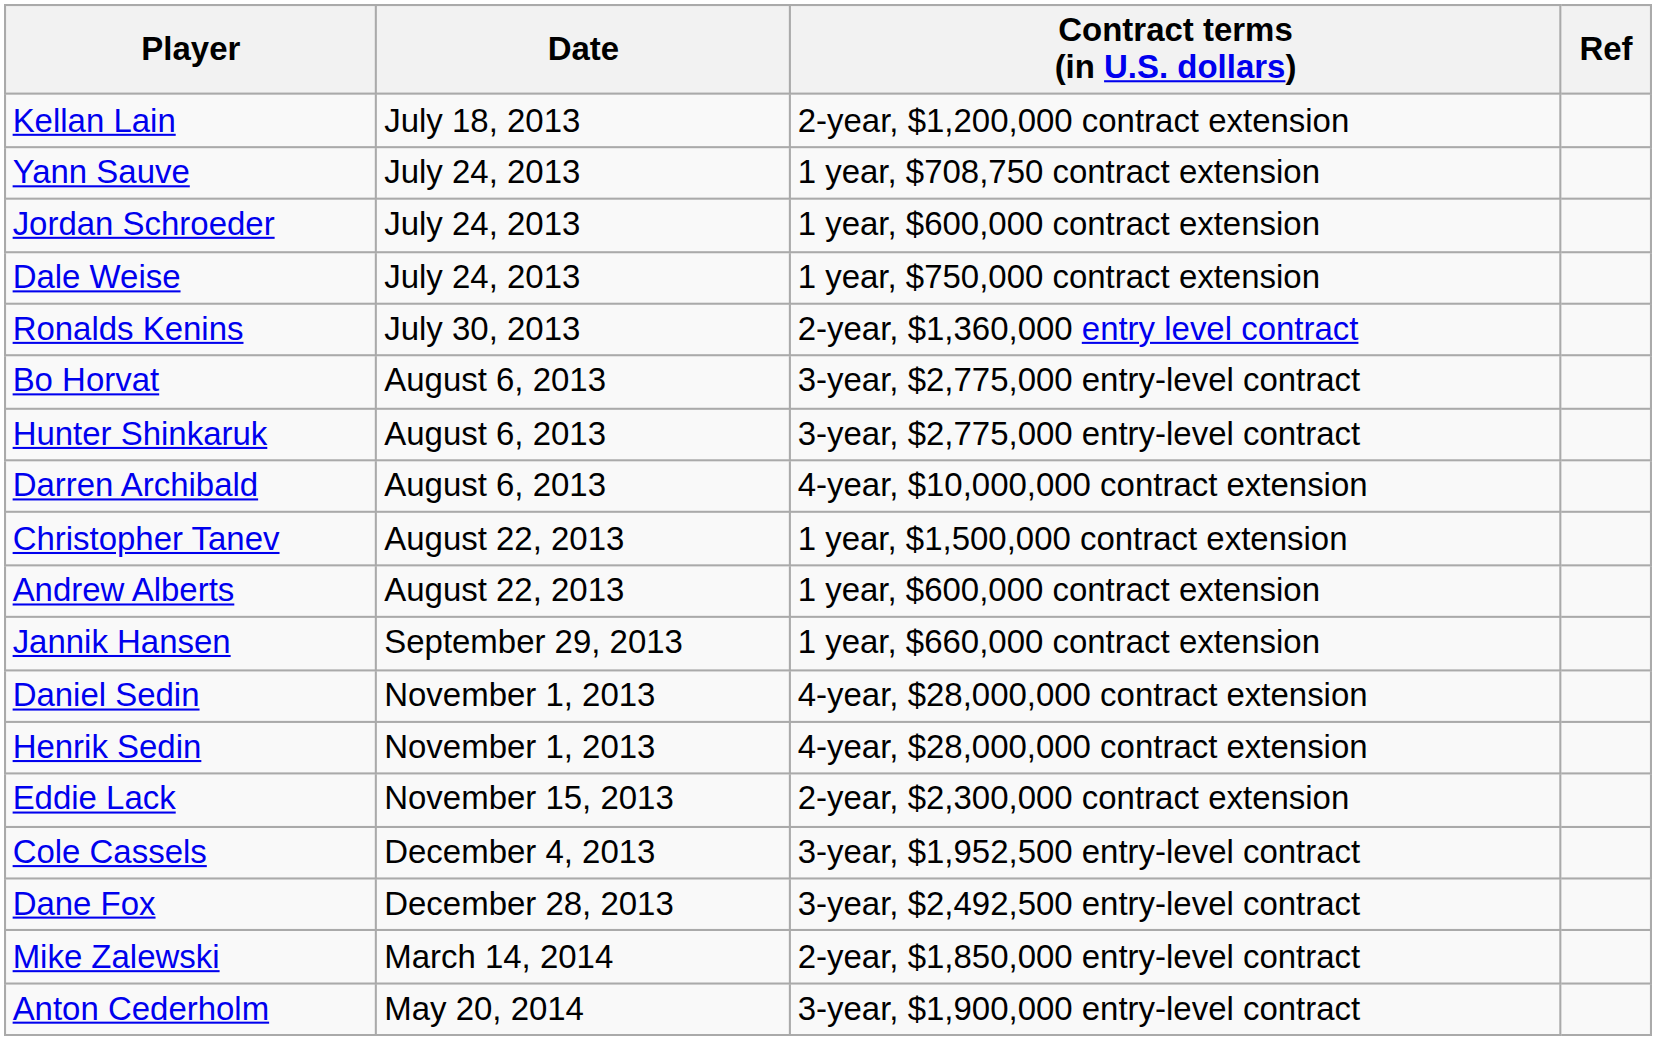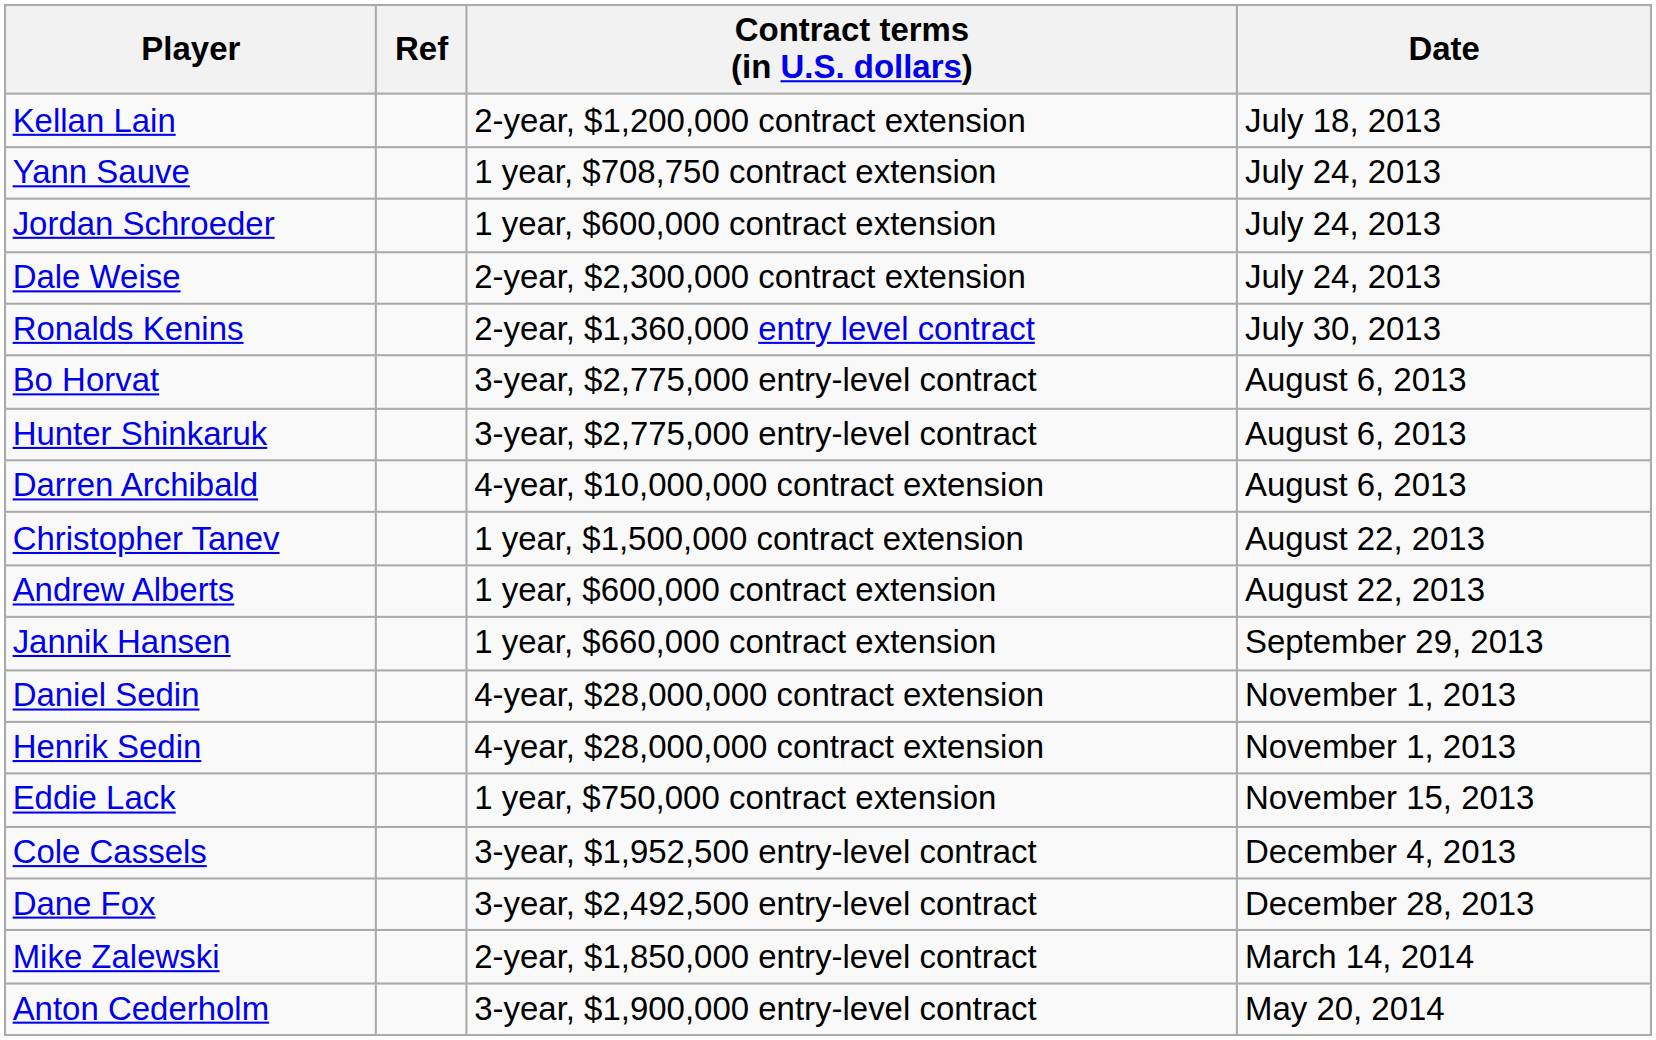columns swapped: Date <-> Ref
Dale Weise | Contract terms (in U.S. dollars): 1 year, $750,000 contract extension -> 2-year, $2,300,000 contract extension
Eddie Lack | Contract terms (in U.S. dollars): 2-year, $2,300,000 contract extension -> 1 year, $750,000 contract extension
